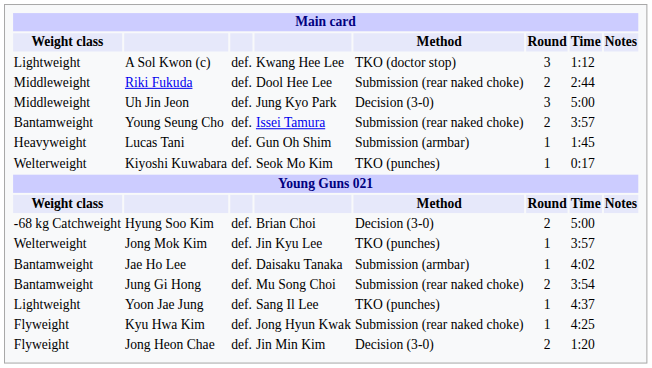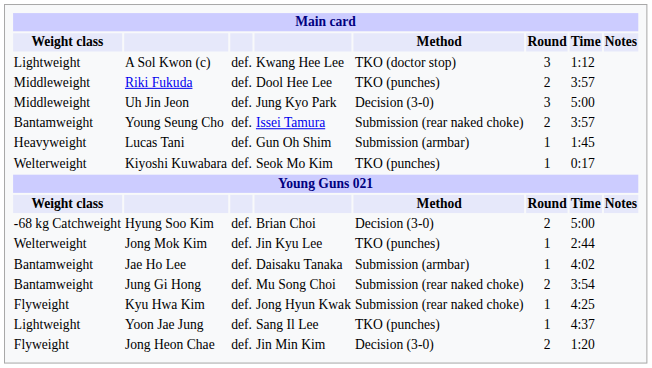Riki Fukuda | Method: Submission (rear naked choke) -> TKO (punches)
Riki Fukuda | Time: 2:44 -> 3:57
Jong Mok Kim | Time: 3:57 -> 2:44
rows swapped: Kyu Hwa Kim <-> Yoon Jae Jung
